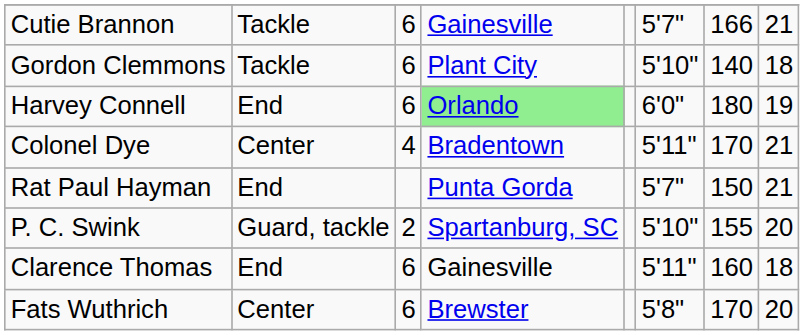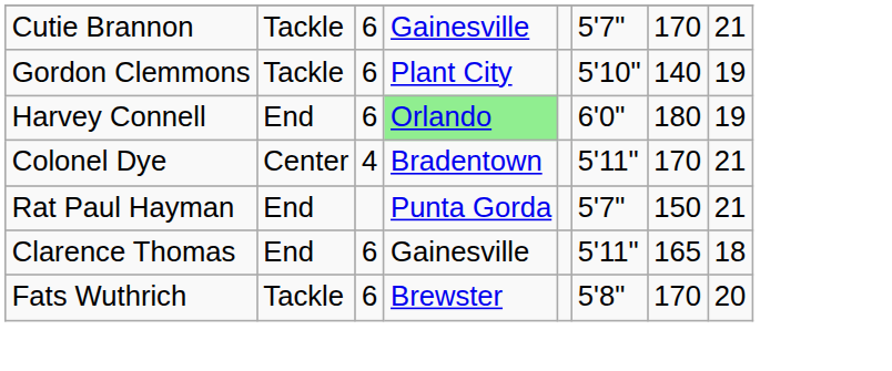Cutie Brannon | column 7: 166 -> 170
Gordon Clemmons | column 8: 18 -> 19
- row: P. C. Swink | Guard, tackle | 2 | Spartanburg, SC | 5'10" | 155 | 20
Clarence Thomas | column 7: 160 -> 165
Fats Wuthrich | column 2: Center -> Tackle
